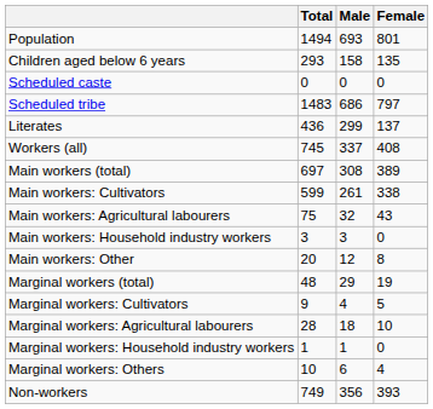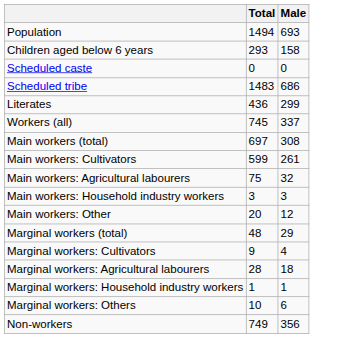- column: Female | 801 | 135 | 0 | 797 | 137 | 408 | 389 | 338 | 43 | 0 | 8 | 19 | 5 | 10 | 0 | 4 | 393
